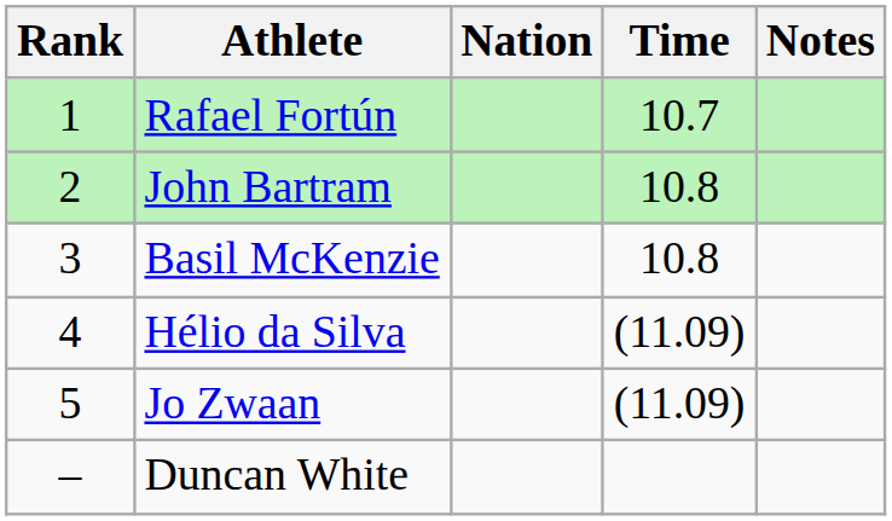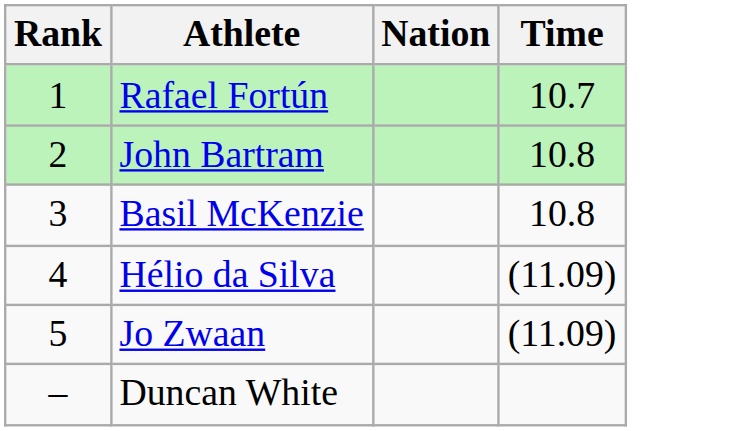- column: Notes
